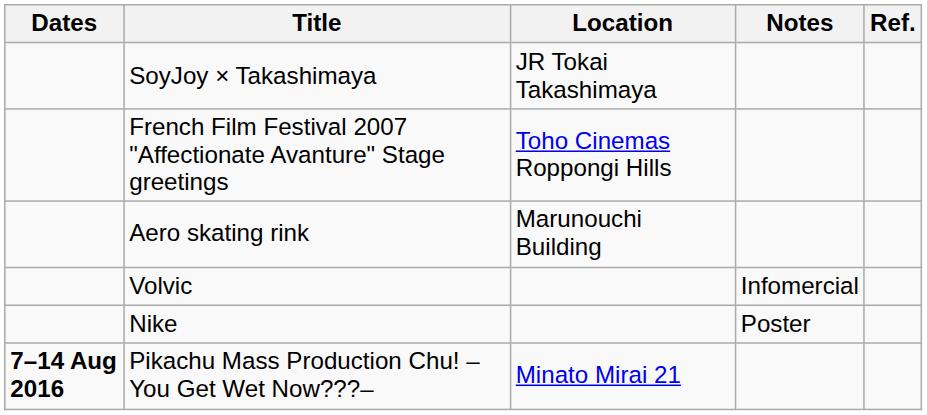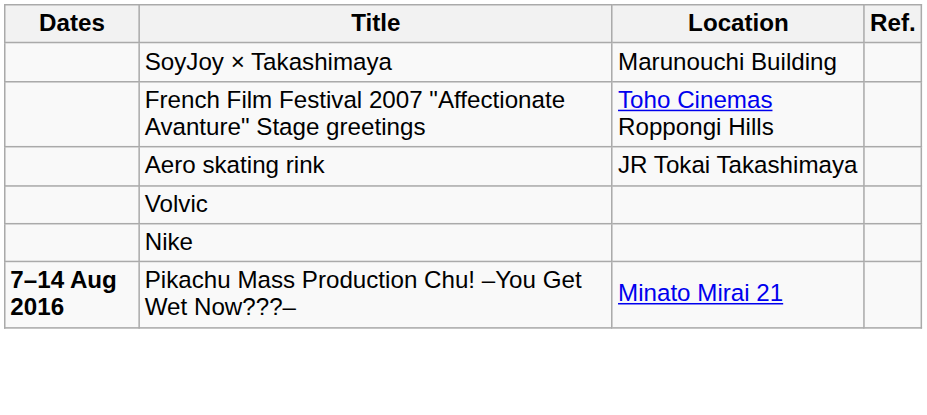- column: Notes | Infomercial | Poster
SoyJoy × Takashimaya | Location: JR Tokai Takashimaya -> Marunouchi Building
Aero skating rink | Location: Marunouchi Building -> JR Tokai Takashimaya
